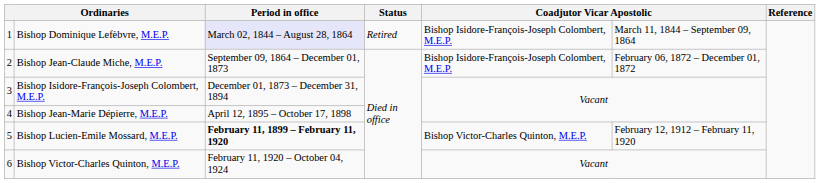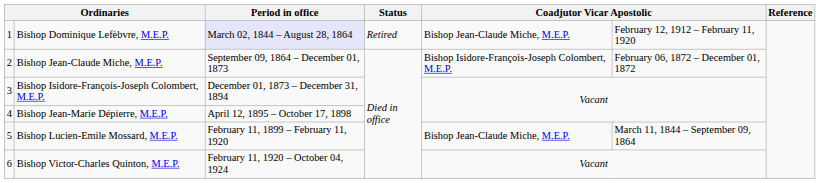Bishop Dominique Lefèbvre, M.E.P. | column 5: Bishop Isidore-François-Joseph Colombert, M.E.P. -> Bishop Jean-Claude Miche, M.E.P.
Bishop Dominique Lefèbvre, M.E.P. | column 6: March 11, 1844 – September 09, 1864 -> February 12, 1912 – February 11, 1920
Bishop Lucien-Emile Mossard, M.E.P. | Period in office: bold -> normal
Bishop Lucien-Emile Mossard, M.E.P. | column 5: Bishop Victor-Charles Quinton, M.E.P. -> Bishop Jean-Claude Miche, M.E.P.
Bishop Lucien-Emile Mossard, M.E.P. | column 6: February 12, 1912 – February 11, 1920 -> March 11, 1844 – September 09, 1864
